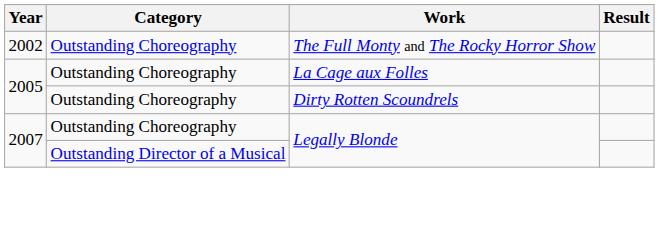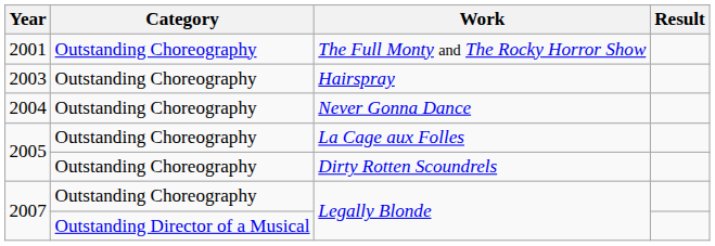The Full Monty and The Rocky Horror Show | Year: 2002 -> 2001
+ row: 2003 | Outstanding Choreography | Hairspray
+ row: 2004 | Outstanding Choreography | Never Gonna Dance
